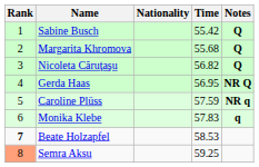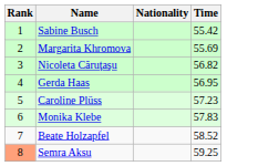- column: Notes | Q | Q | Q | NR Q | NR q | q
Margarita Khromova | Time: 55.68 -> 55.69
Caroline Plüss | Time: 57.59 -> 57.23
Beate Holzapfel | Rank: bold -> normal
Beate Holzapfel | Time: 58.53 -> 58.52
